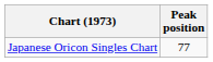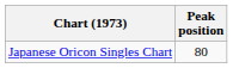Japanese Oricon Singles Chart | Peak position: 77 -> 80
